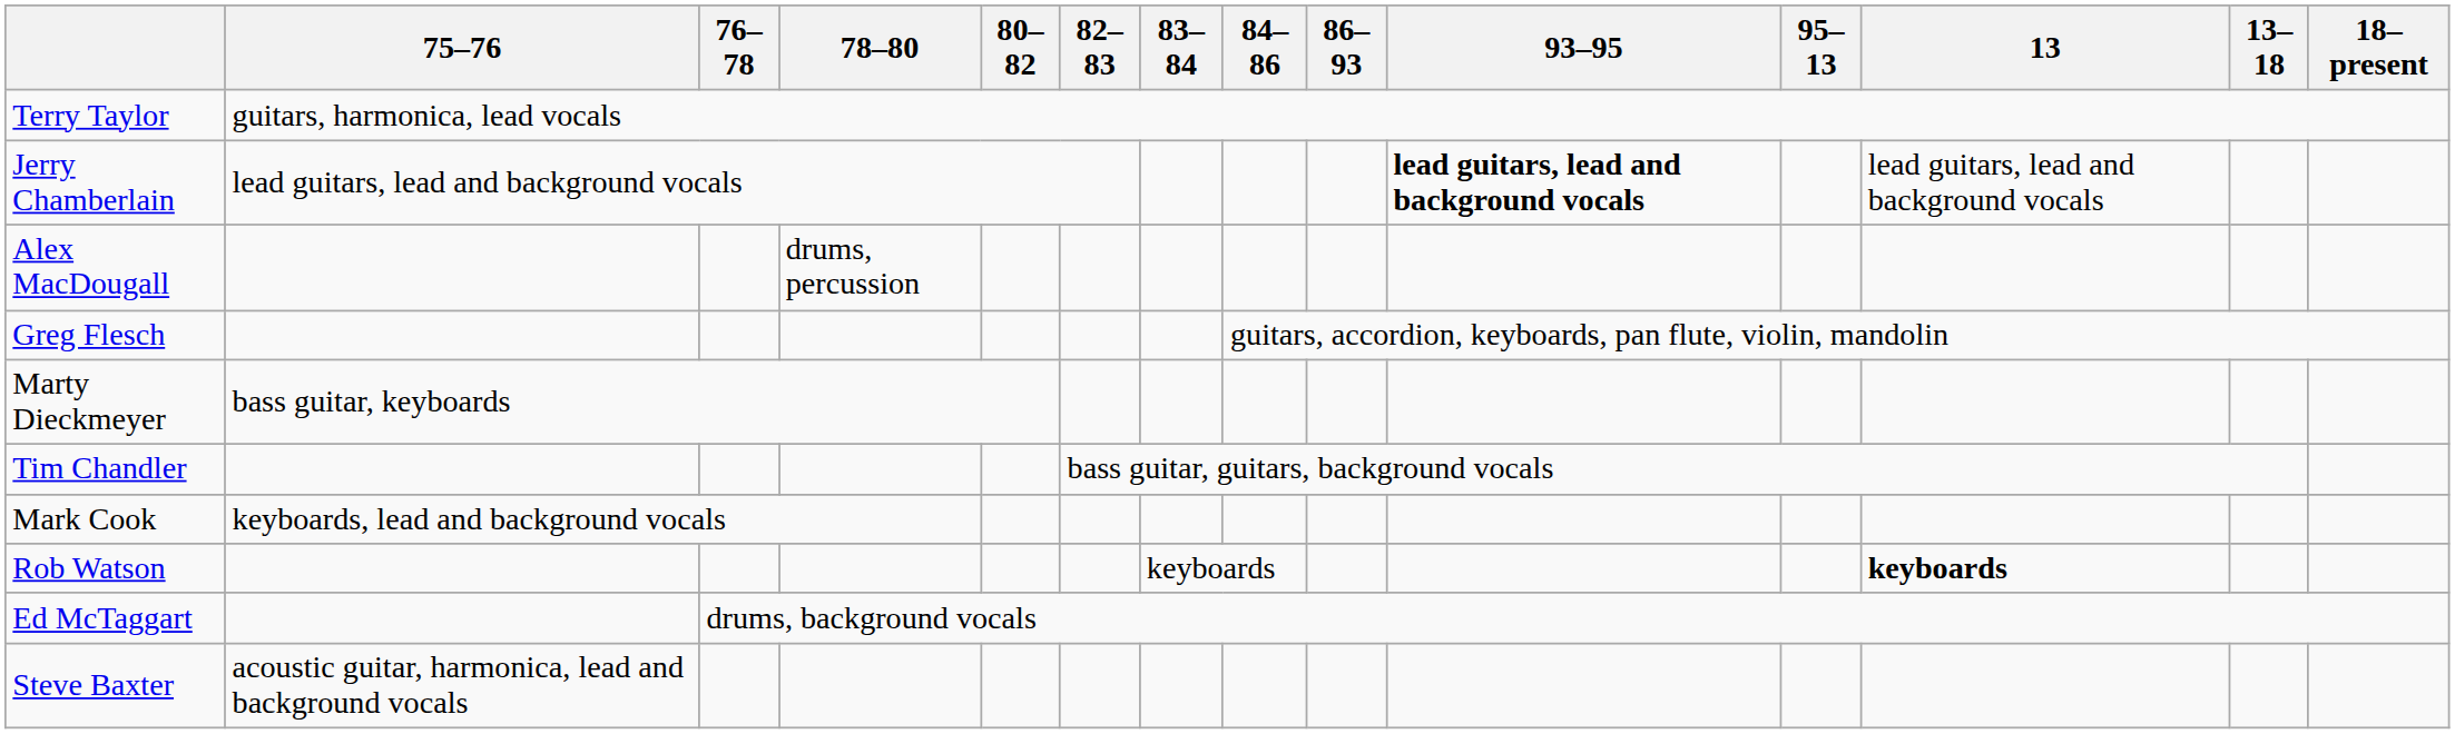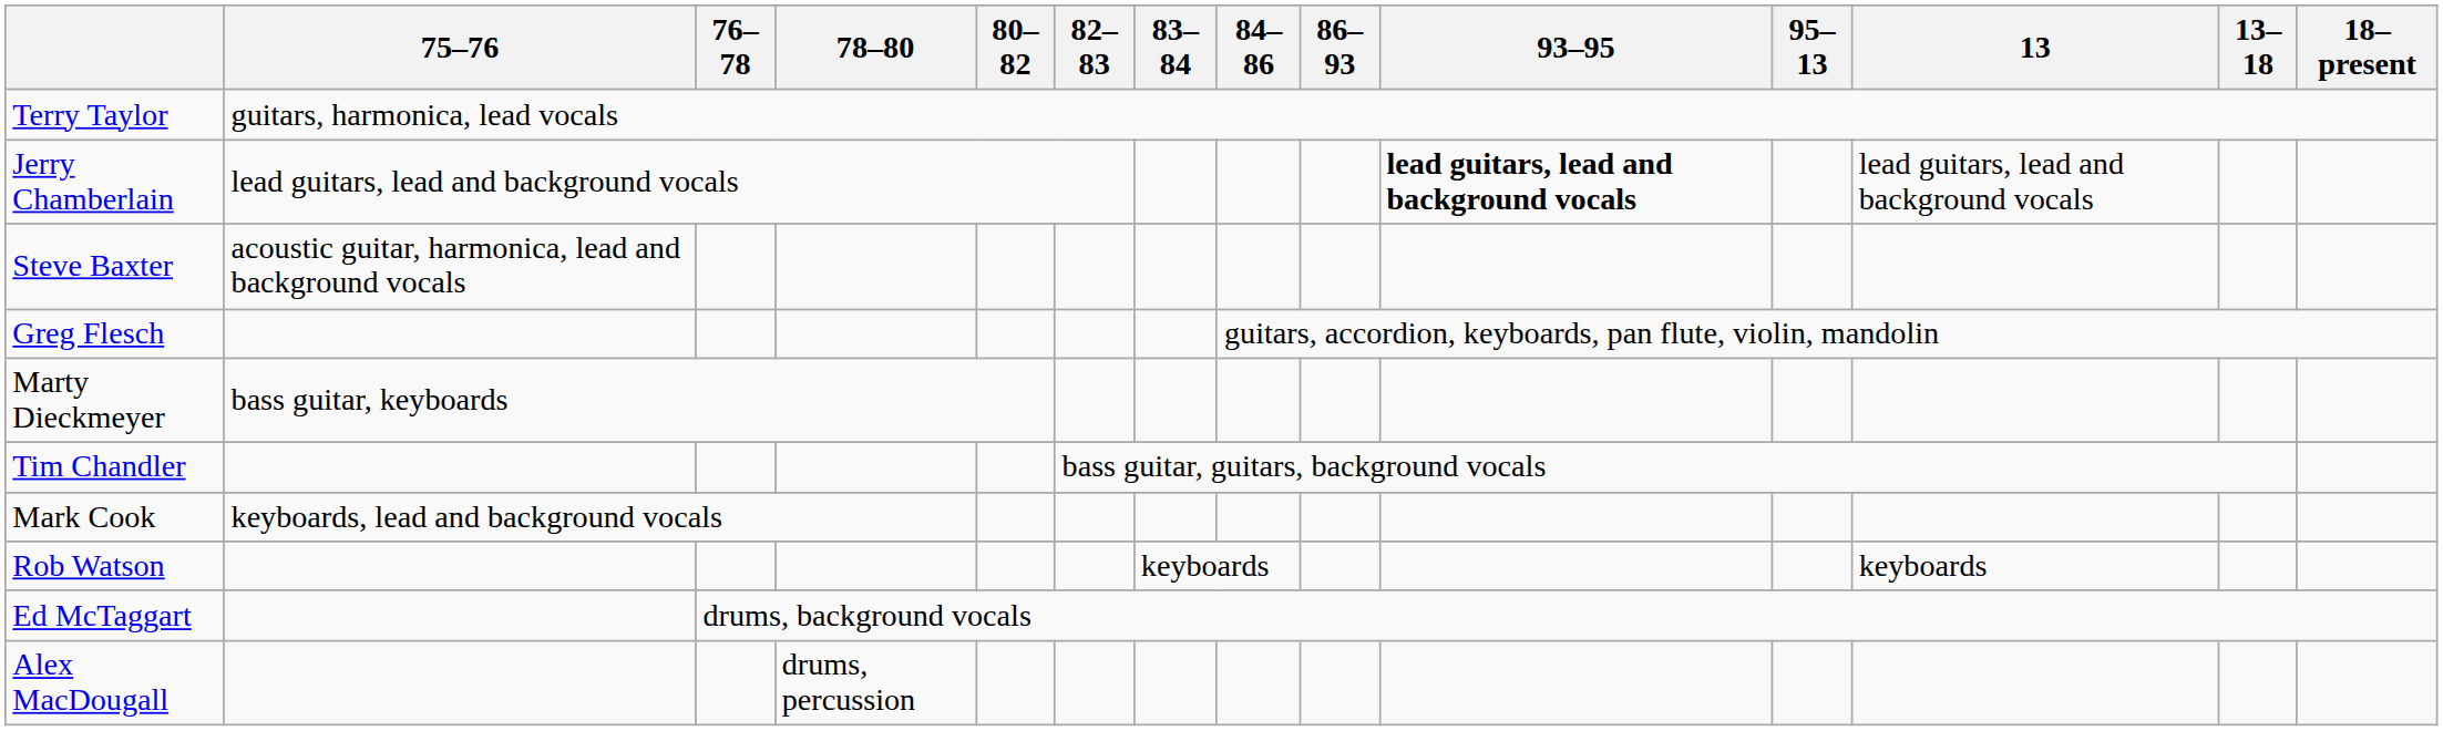rows swapped: Steve Baxter <-> Alex MacDougall
Rob Watson | 13: bold -> normal
